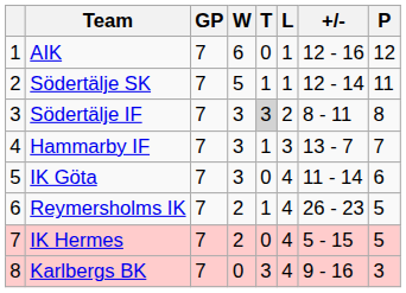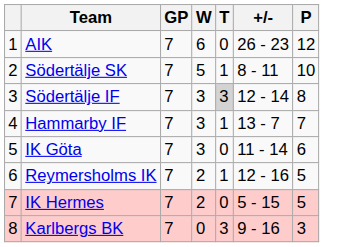- column: L | 1 | 1 | 2 | 3 | 4 | 4 | 4 | 4
AIK | +/-: 12 - 16 -> 26 - 23
Södertälje SK | +/-: 12 - 14 -> 8 - 11
Södertälje SK | P: 11 -> 10
Södertälje IF | +/-: 8 - 11 -> 12 - 14
Reymersholms IK | +/-: 26 - 23 -> 12 - 16
